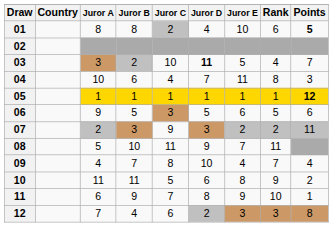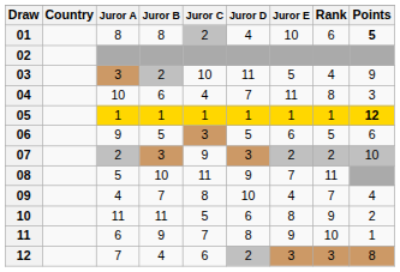03 | Juror D: bold -> normal
03 | Points: 7 -> 9
07 | Points: 11 -> 10
